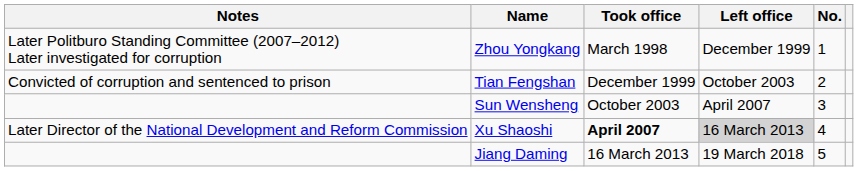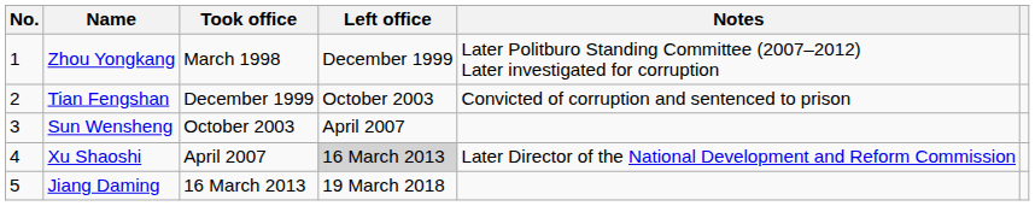columns swapped: No. <-> Notes
Xu Shaoshi | Took office: bold -> normal
